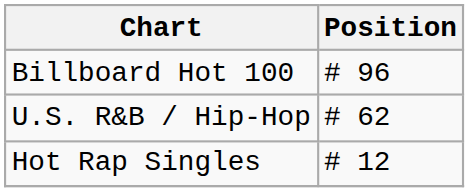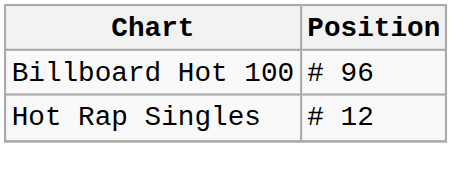- row: U.S. R&B / Hip-Hop | # 62
